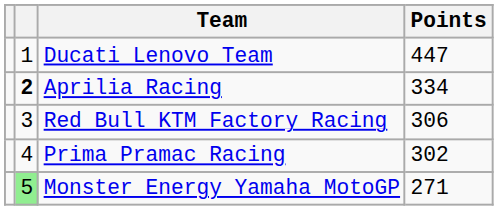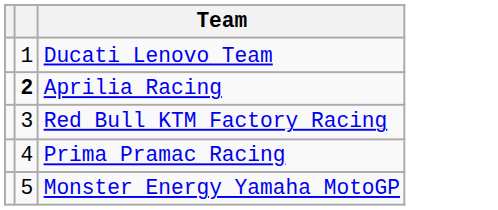- column: Points | 447 | 334 | 306 | 302 | 271
Monster Energy Yamaha MotoGP | column 2: lightgreen background -> no background
